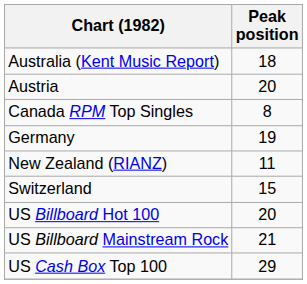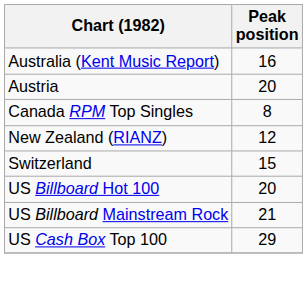Australia (Kent Music Report) | Peak position: 18 -> 16
- row: Germany | 19
New Zealand (RIANZ) | Peak position: 11 -> 12
